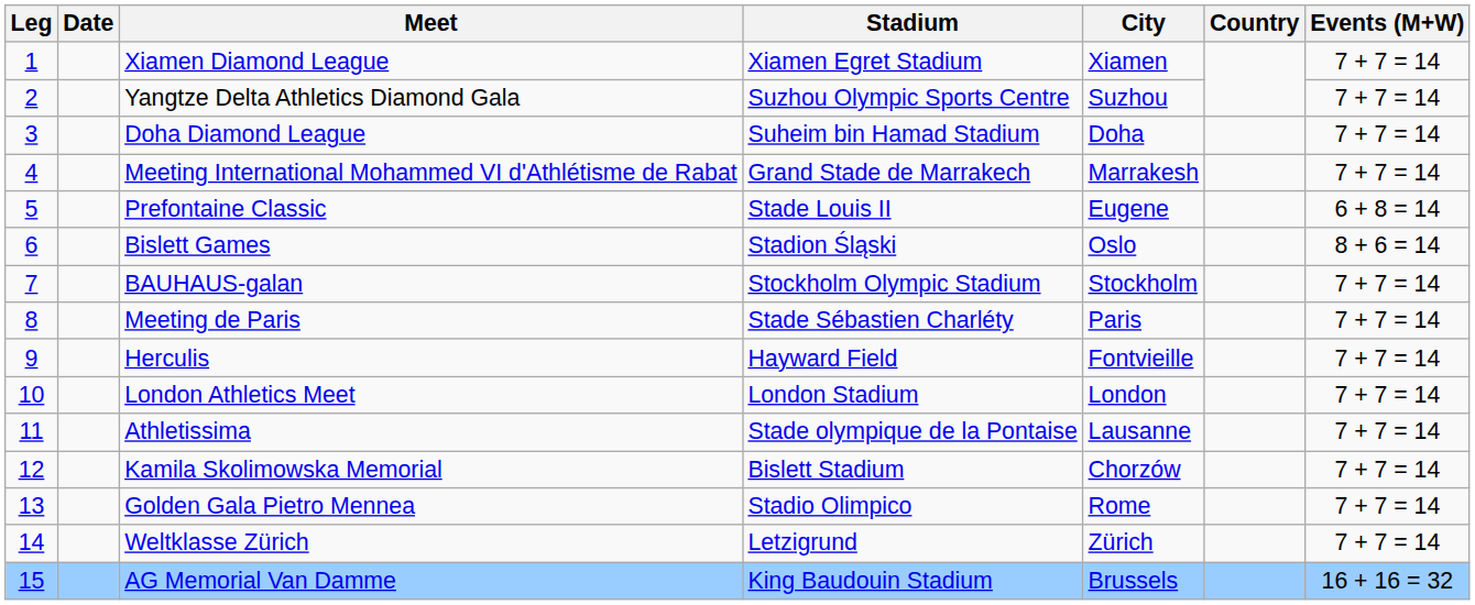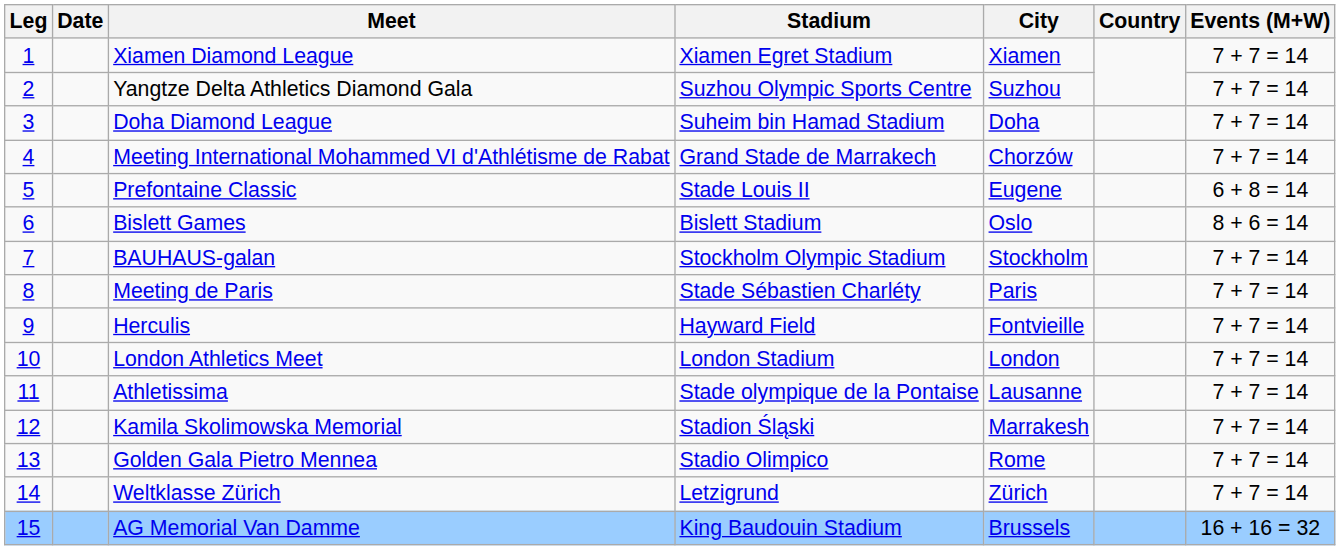Meeting International Mohammed VI d'Athlétisme de Rabat | City: Marrakesh -> Chorzów
Bislett Games | Stadium: Stadion Śląski -> Bislett Stadium
Kamila Skolimowska Memorial | Stadium: Bislett Stadium -> Stadion Śląski
Kamila Skolimowska Memorial | City: Chorzów -> Marrakesh
